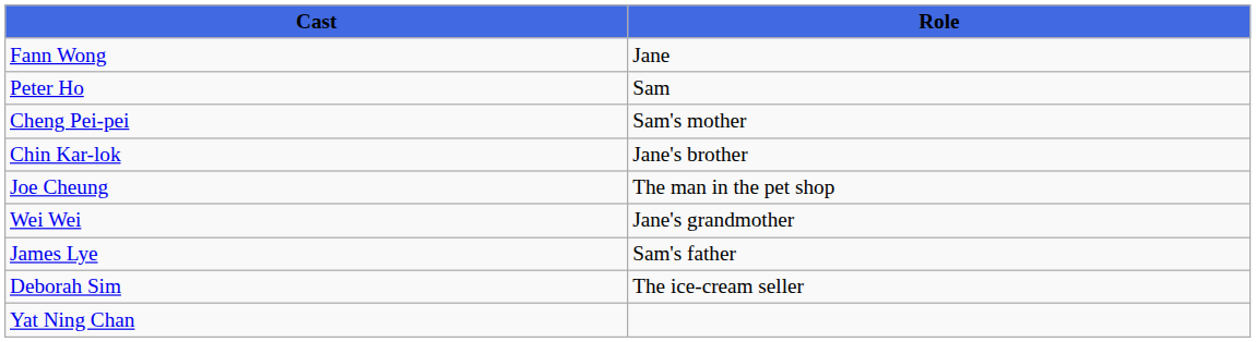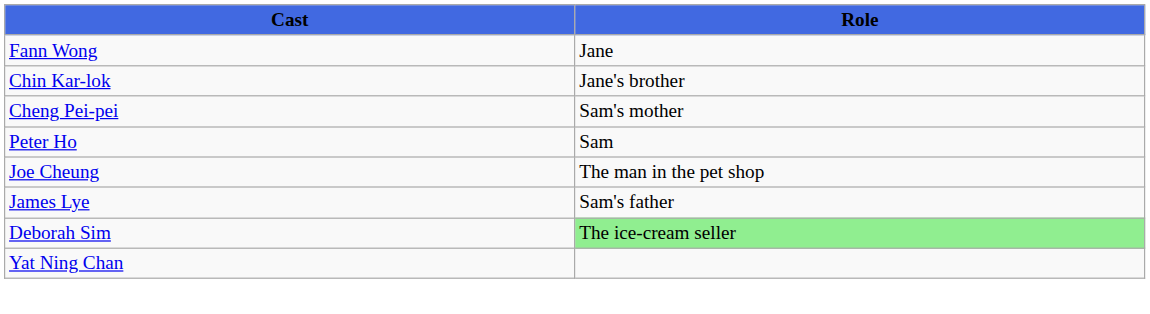rows swapped: Peter Ho <-> Chin Kar-lok
- row: Wei Wei | Jane's grandmother
Deborah Sim | Role: no background -> lightgreen background
